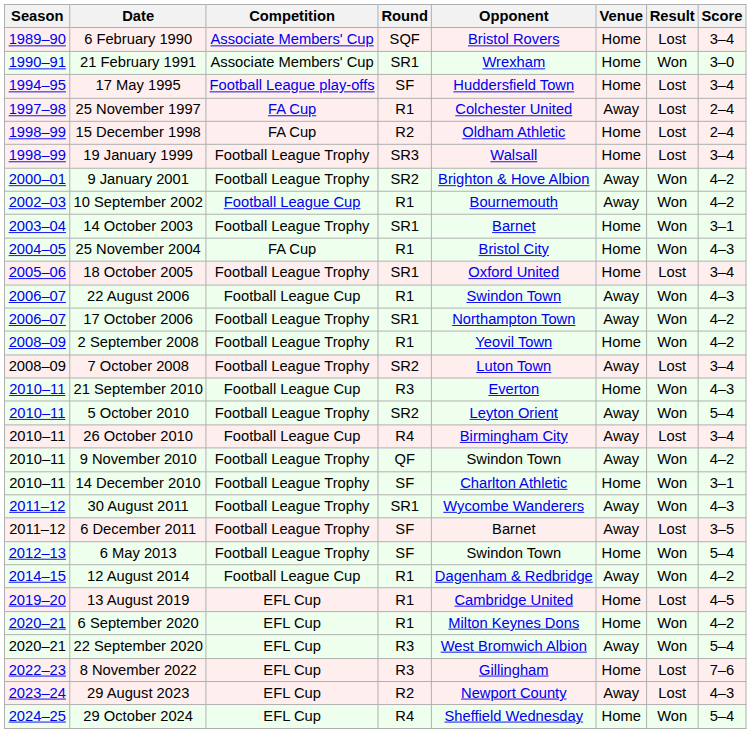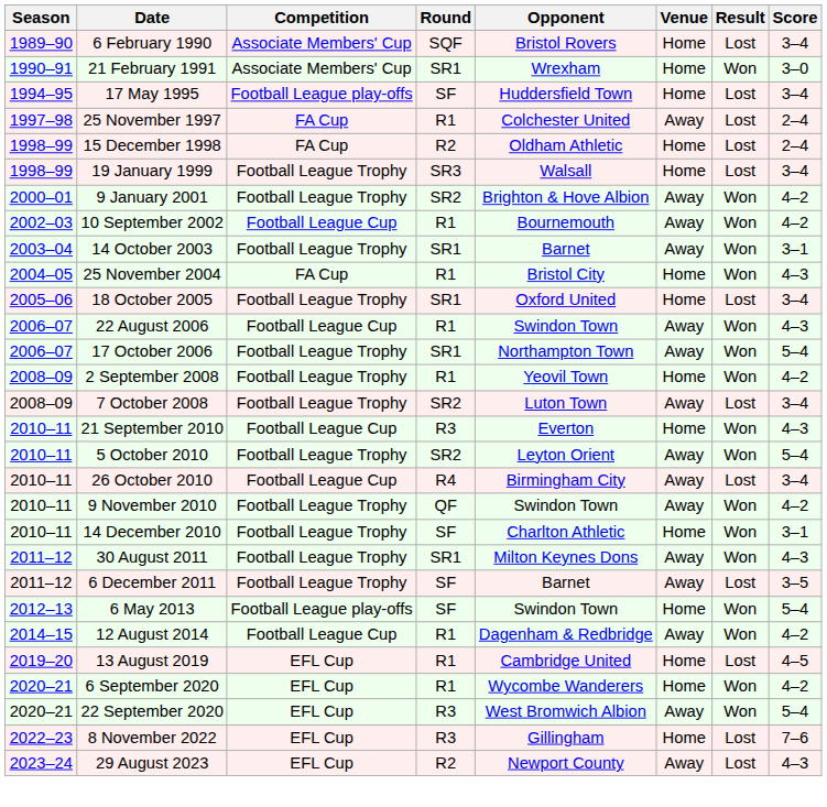14 October 2003 | Venue: Home -> Away
17 October 2006 | Score: 4–2 -> 5–4
30 August 2011 | Opponent: Wycombe Wanderers -> Milton Keynes Dons
6 May 2013 | Competition: Football League Trophy -> Football League play-offs
6 September 2020 | Opponent: Milton Keynes Dons -> Wycombe Wanderers
- row: 2024–25 | 29 October 2024 | EFL Cup | R4 | Sheffield Wednesday | Home | Won | 5–4
